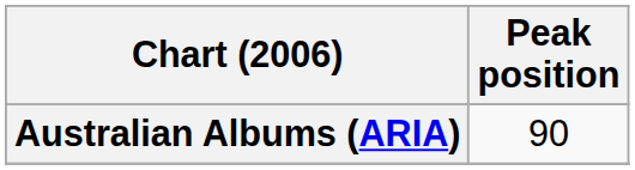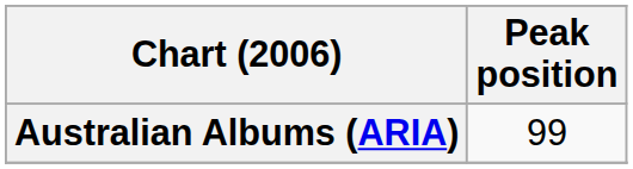Australian Albums (ARIA) | Peak position: 90 -> 99
